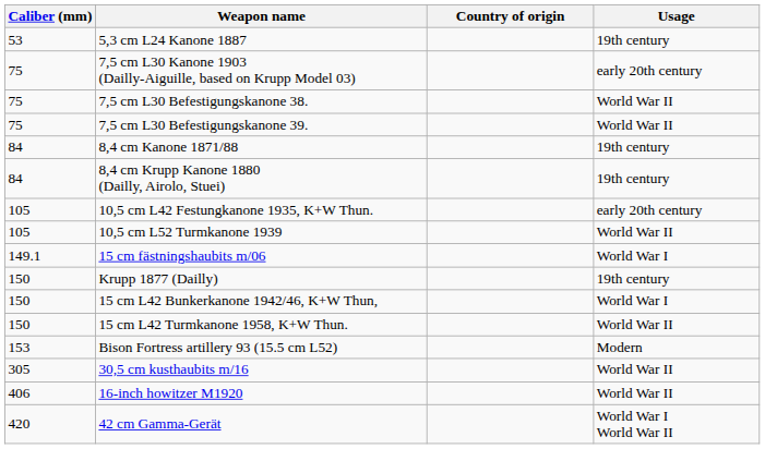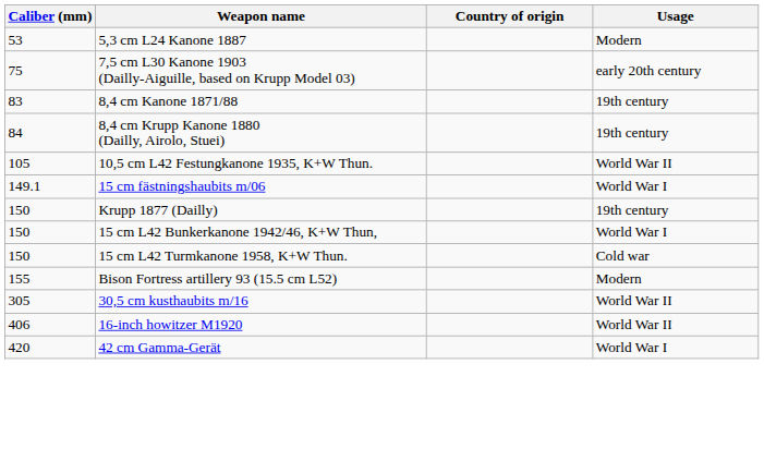5,3 cm L24 Kanone 1887 | Usage: 19th century -> Modern
- row: 75 | 7,5 cm L30 Befestigungskanone 38. | World War II
- row: 75 | 7,5 cm L30 Befestigungskanone 39. | World War II
8,4 cm Kanone 1871/88 | Caliber (mm): 84 -> 83
10,5 cm L42 Festungkanone 1935, K+W Thun. | Usage: early 20th century -> World War II
- row: 105 | 10,5 cm L52 Turmkanone 1939 | World War II
15 cm L42 Turmkanone 1958, K+W Thun. | Usage: World War II -> Cold war
Bison Fortress artillery 93 (15.5 cm L52) | Caliber (mm): 153 -> 155
42 cm Gamma-Gerät | Usage: World War I World War II -> World War I
